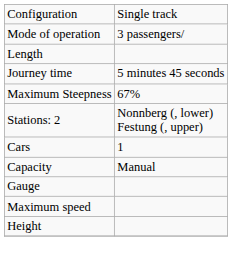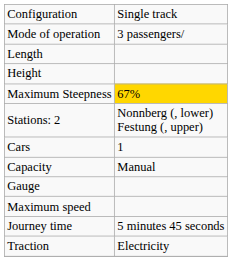rows swapped: Height <-> Journey time
Maximum Steepness | column 2: no background -> gold background
+ row: Traction | Electricity
